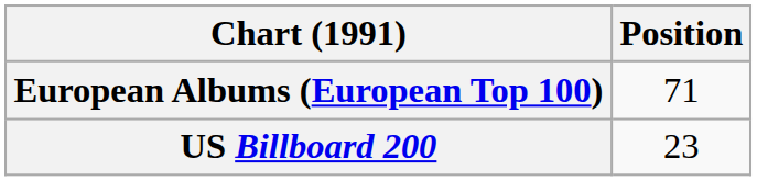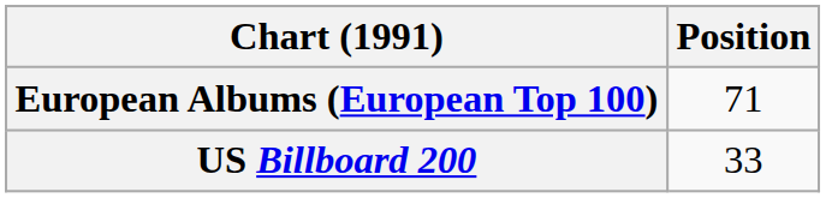US Billboard 200 | Position: 23 -> 33
